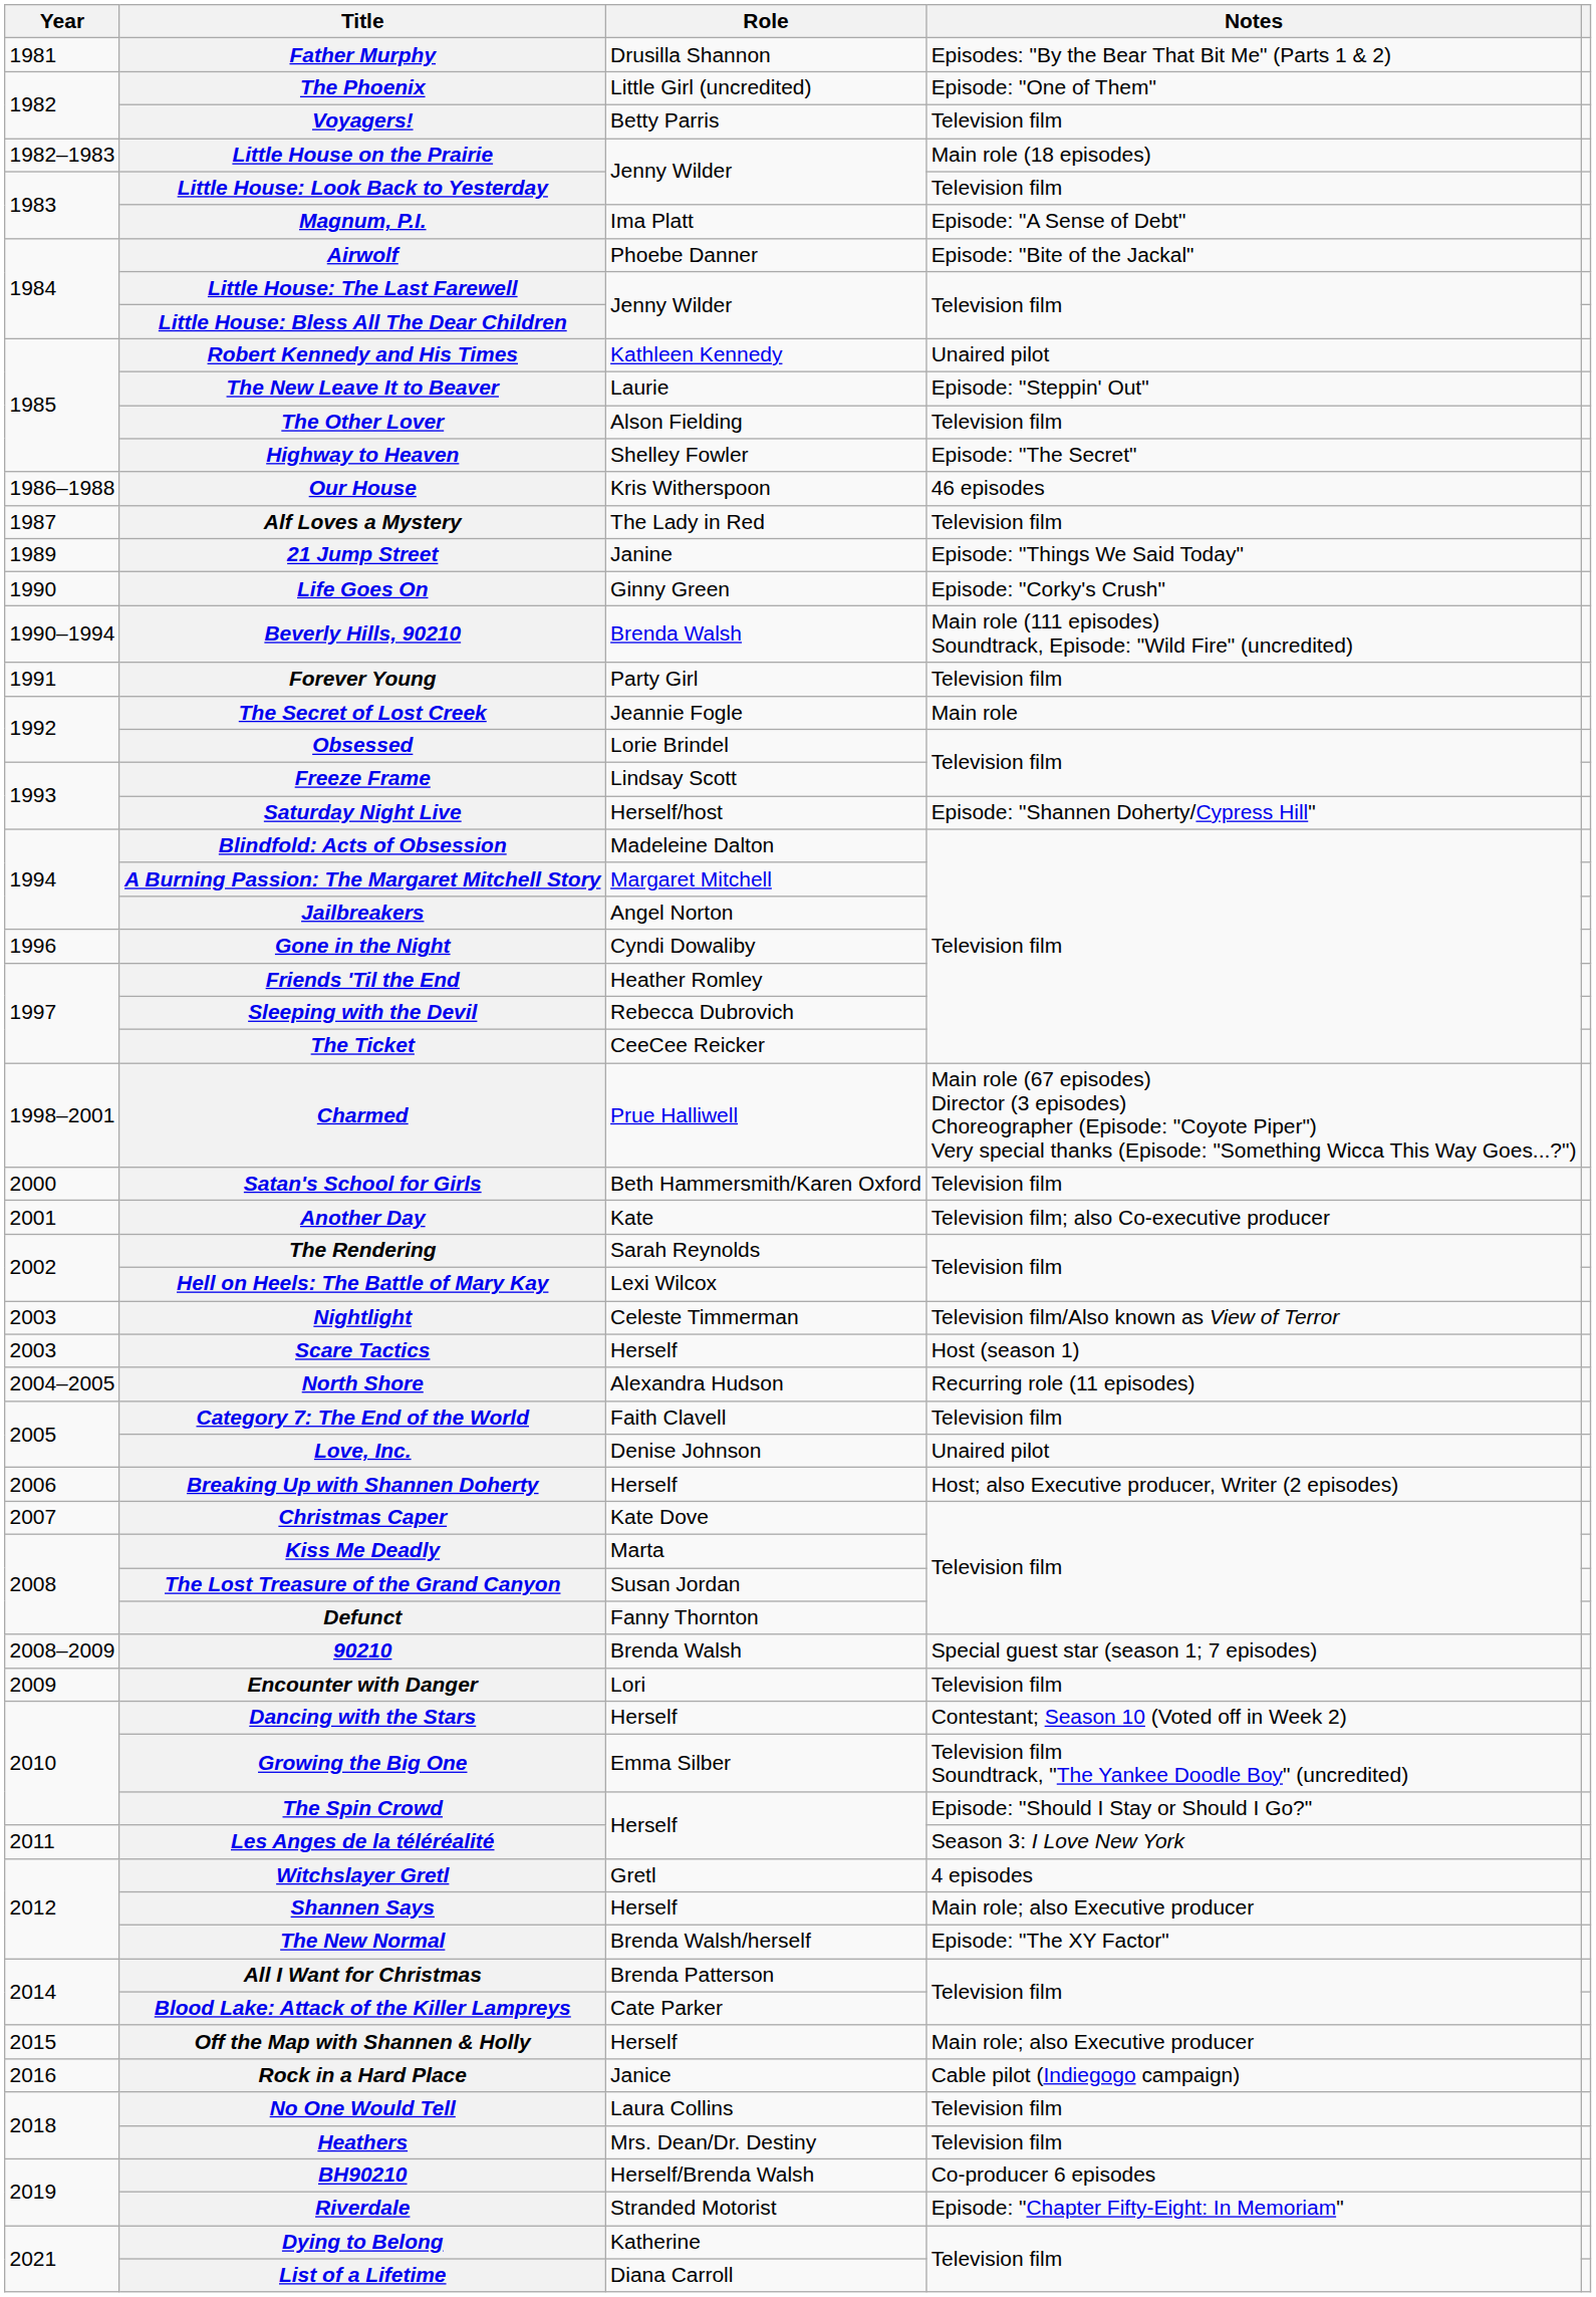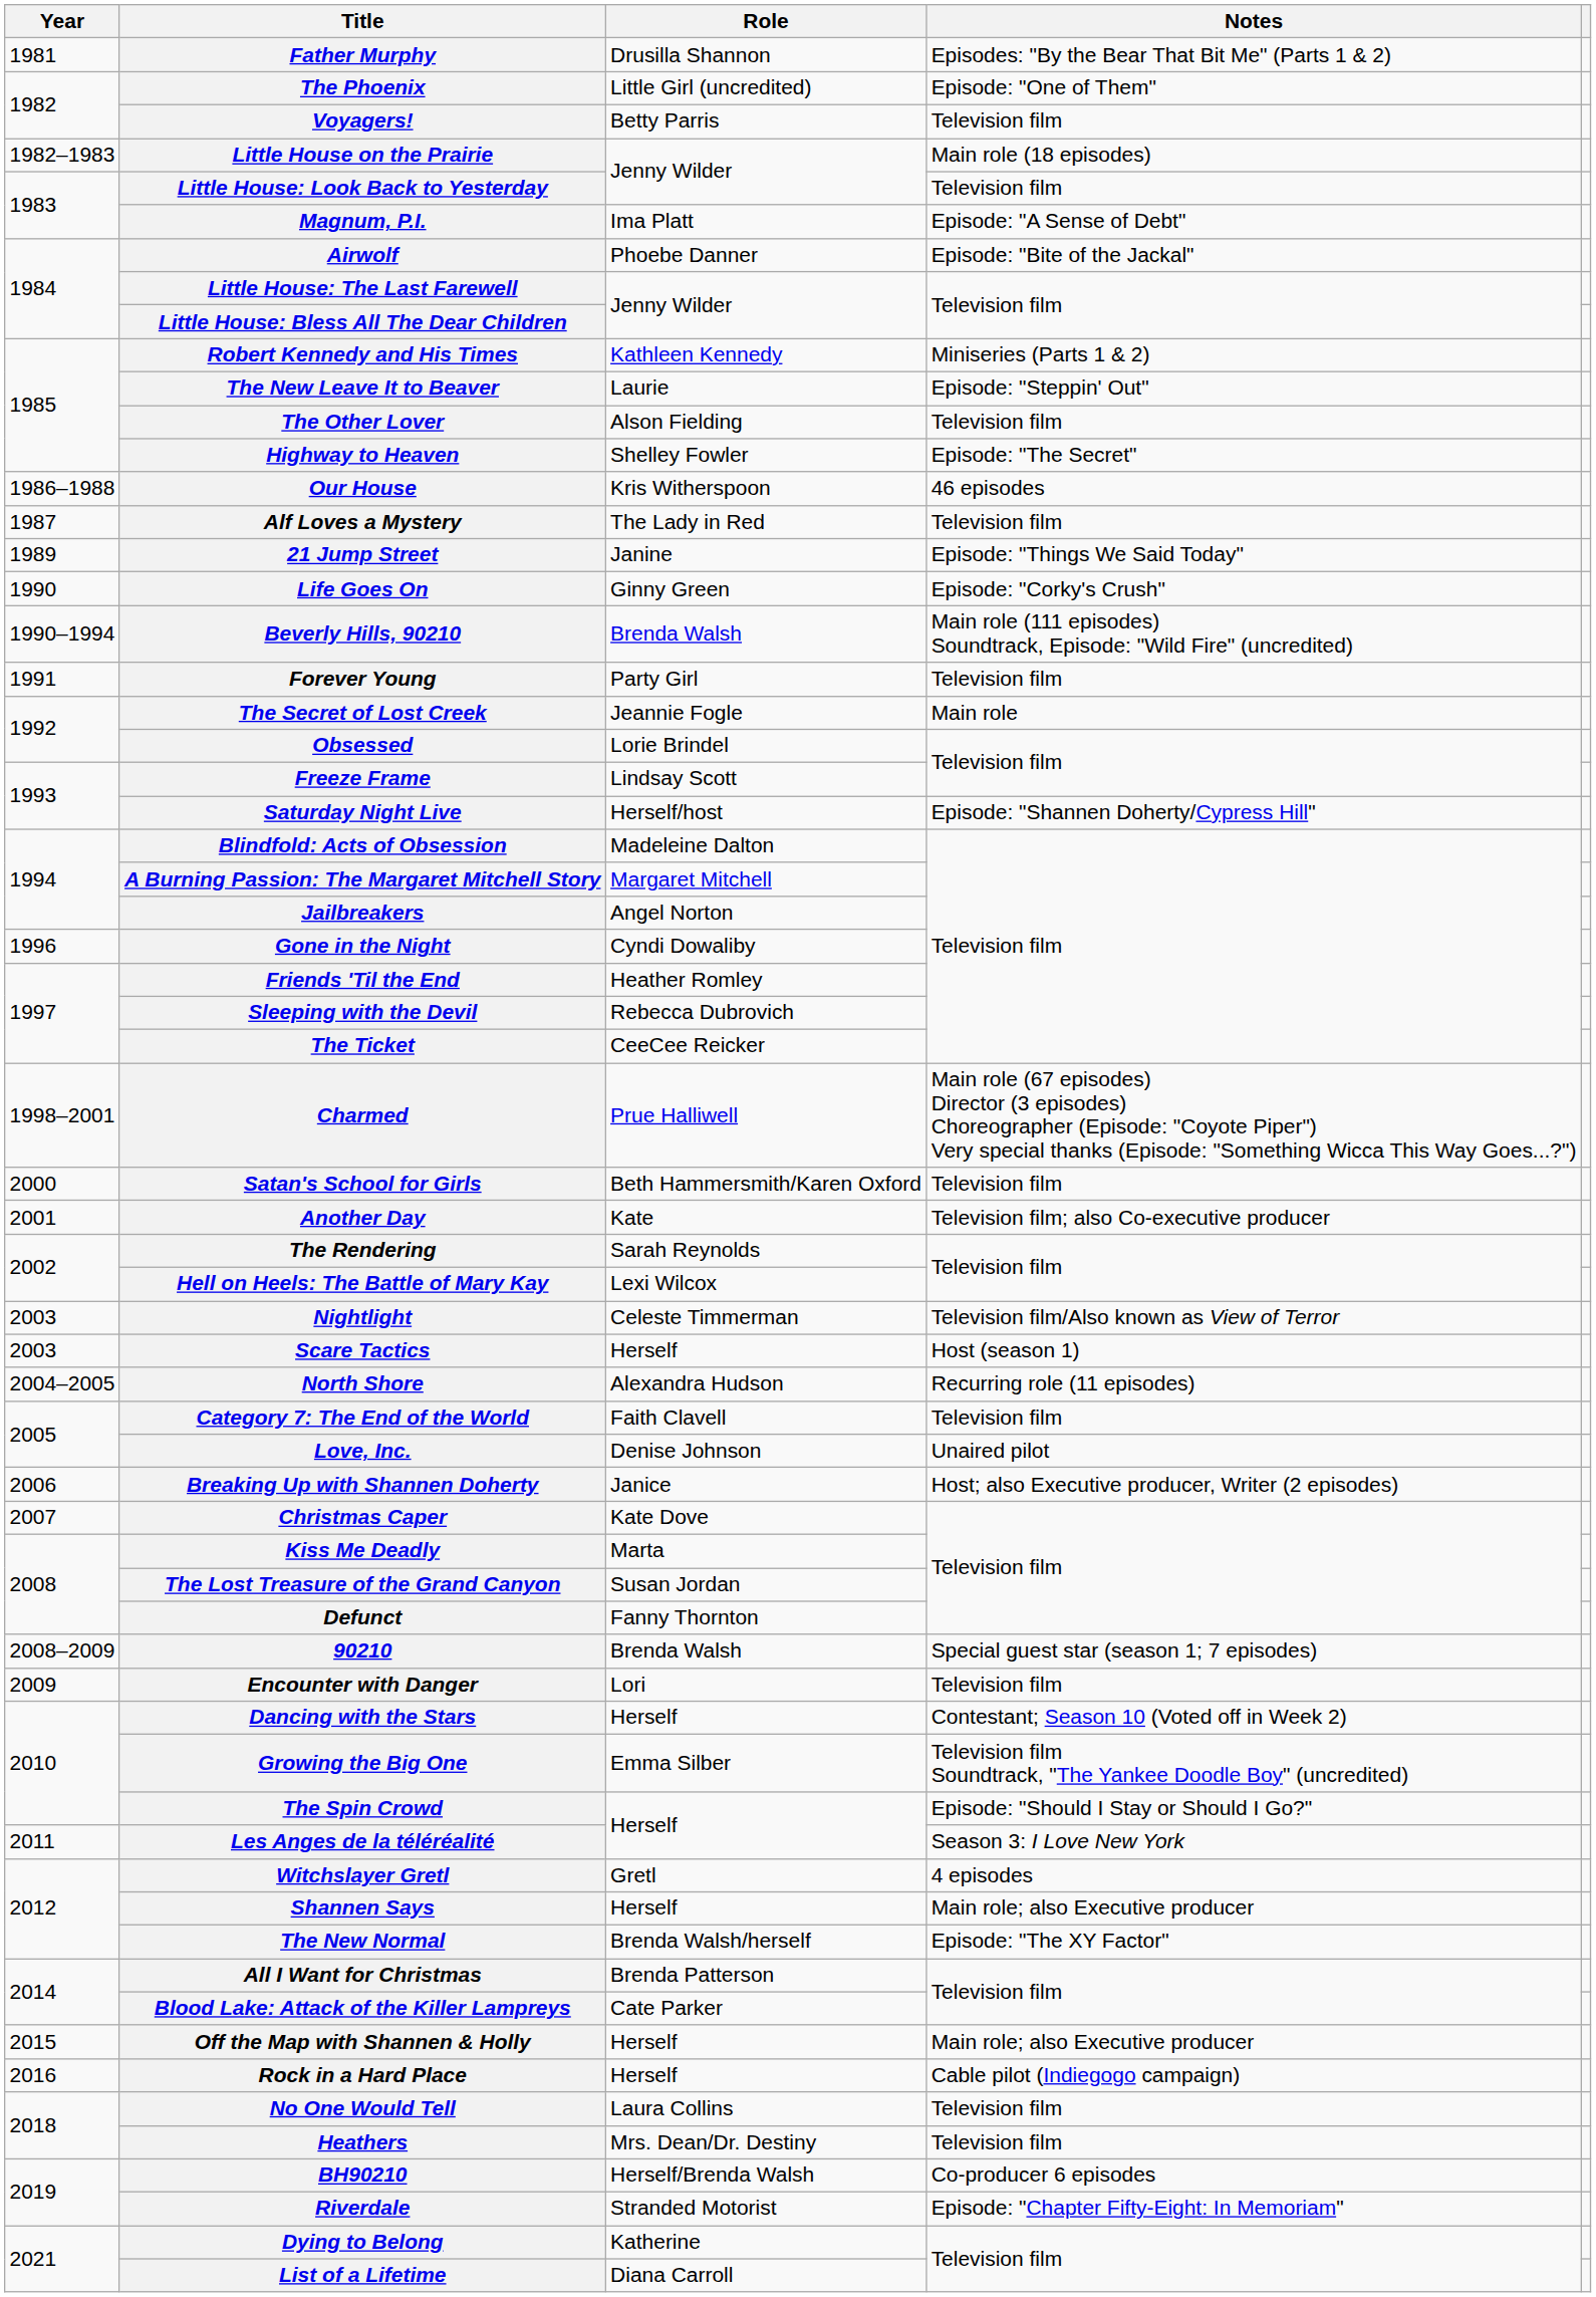Robert Kennedy and His Times | Notes: Unaired pilot -> Miniseries (Parts 1 & 2)
Breaking Up with Shannen Doherty | Role: Herself -> Janice
Rock in a Hard Place | Role: Janice -> Herself
